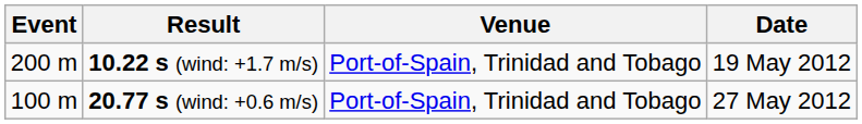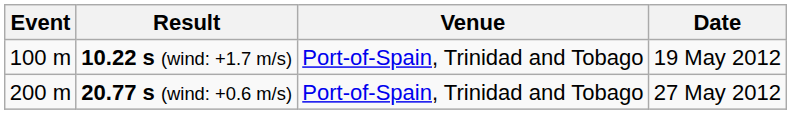10.22 s (wind: +1.7 m/s) | Event: 200 m -> 100 m
20.77 s (wind: +0.6 m/s) | Event: 100 m -> 200 m
